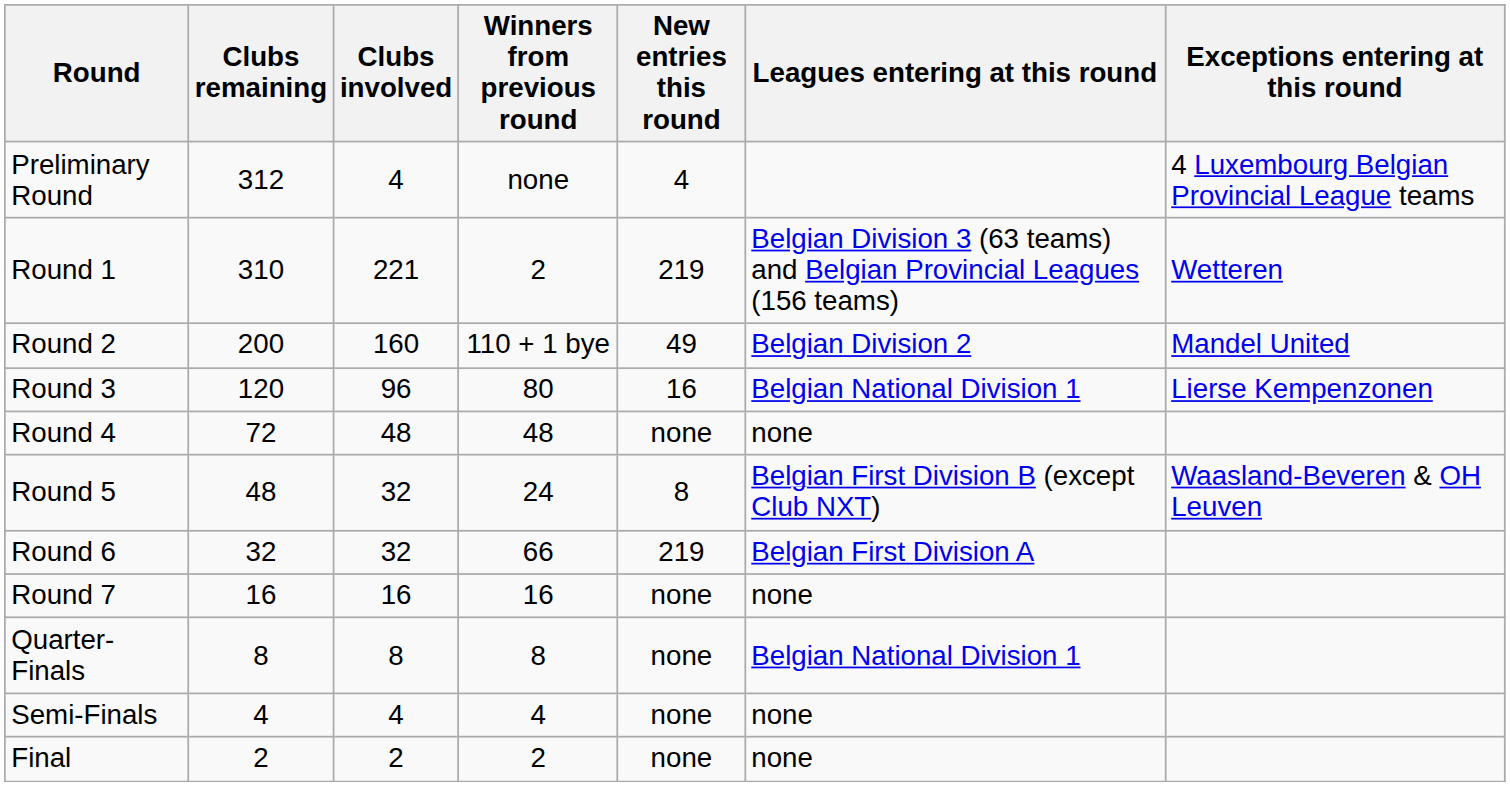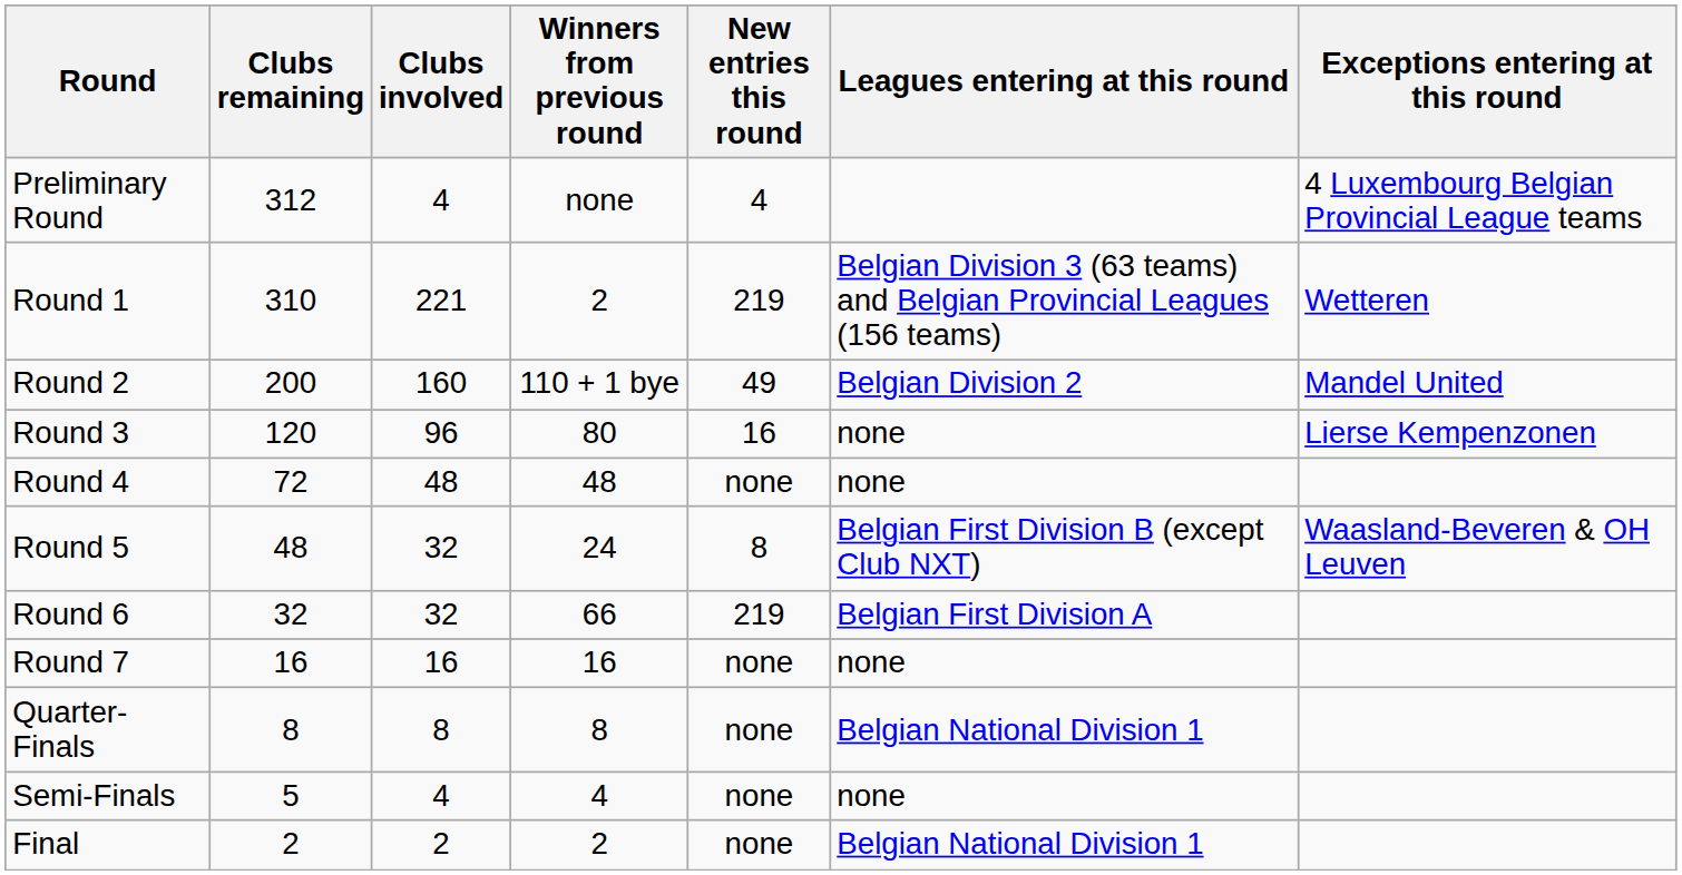Round 3 | Leagues entering at this round: Belgian National Division 1 -> none
Semi-Finals | Clubs remaining: 4 -> 5
Final | Leagues entering at this round: none -> Belgian National Division 1
